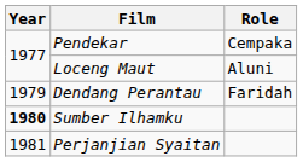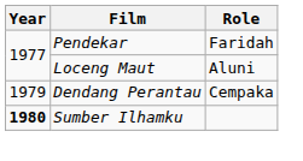Pendekar | Role: Cempaka -> Faridah
Dendang Perantau | Role: Faridah -> Cempaka
- row: 1981 | Perjanjian Syaitan
